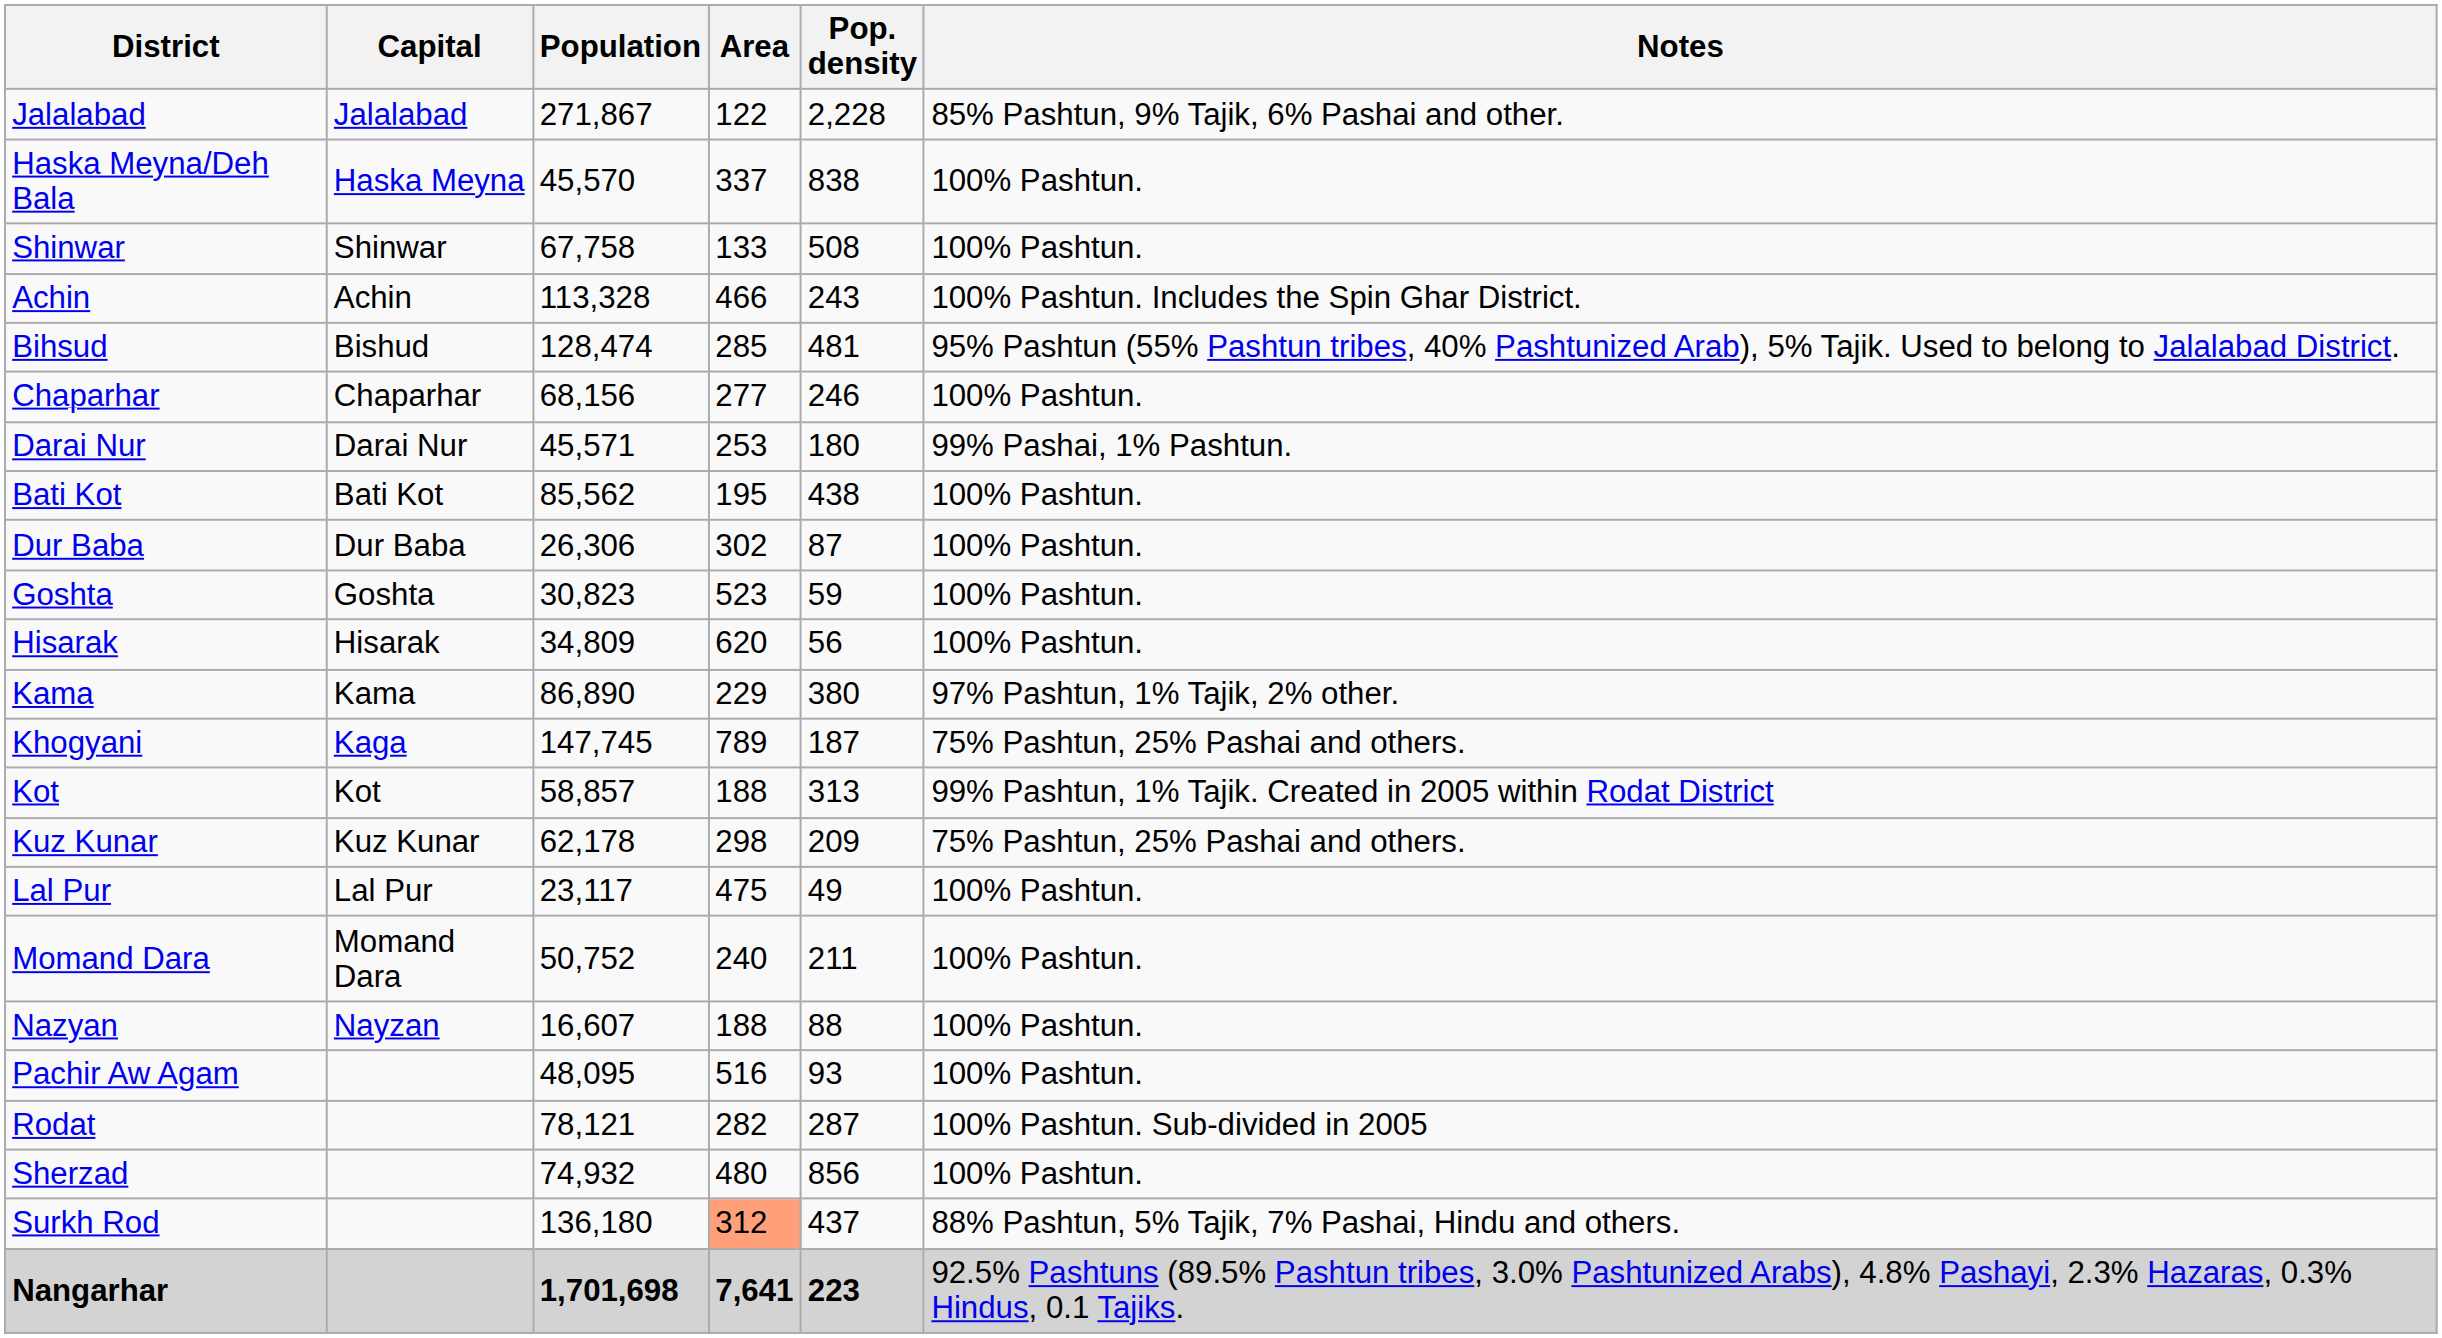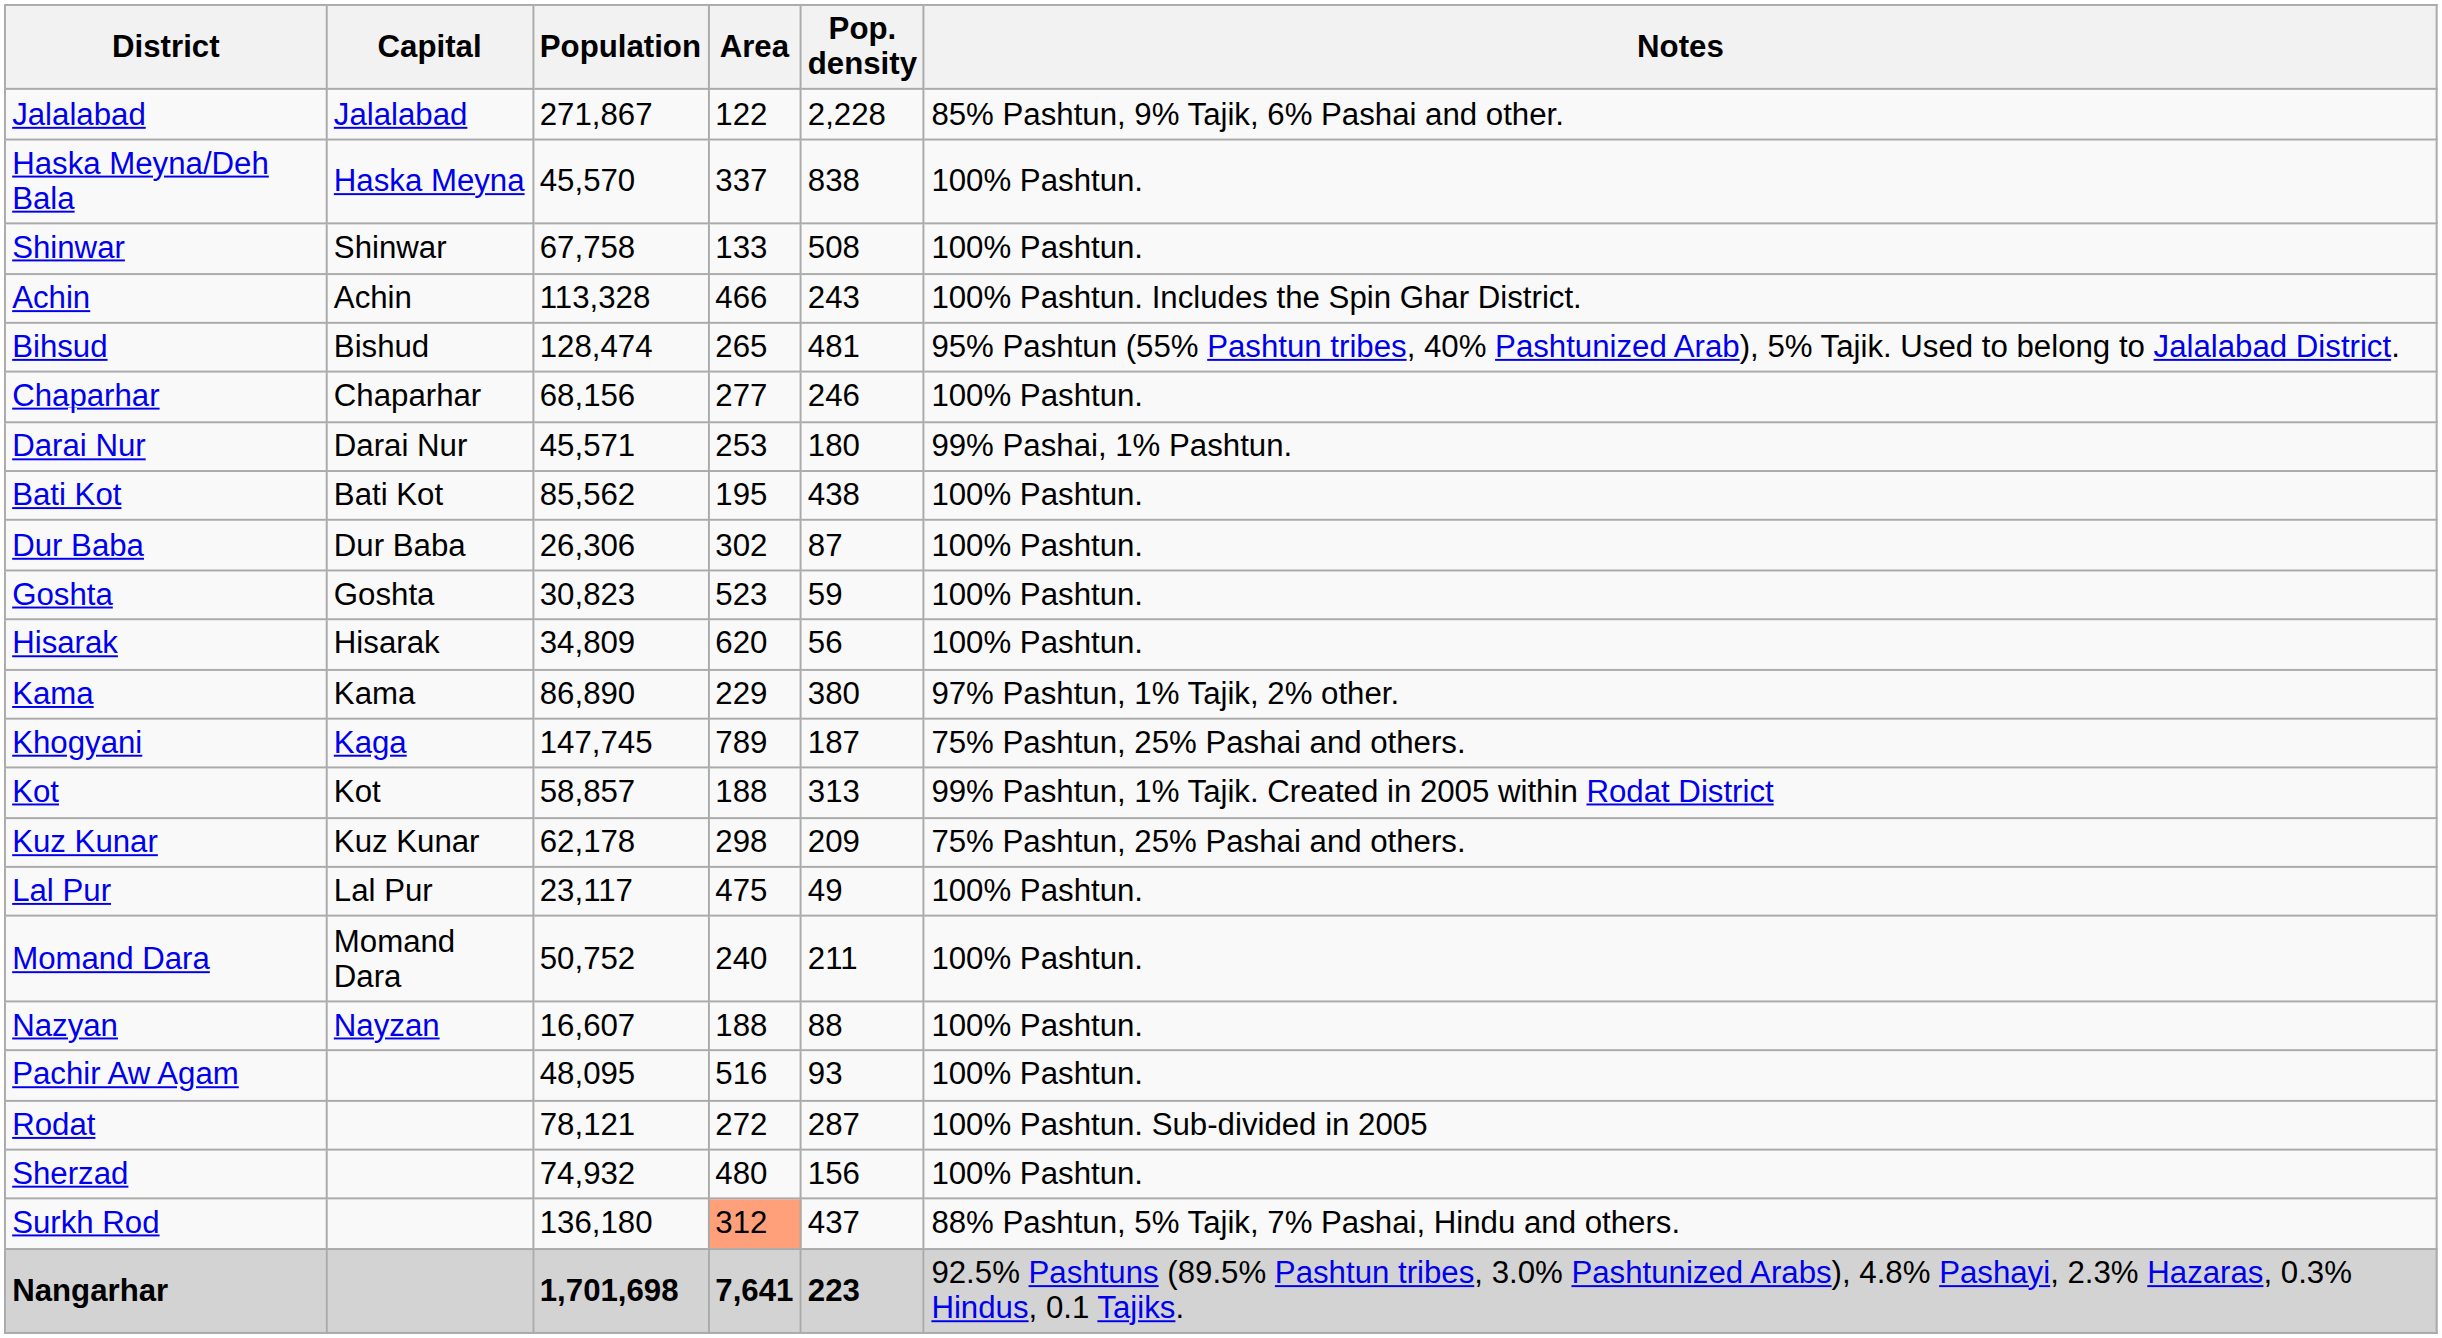Bihsud | Area: 285 -> 265
Rodat | Area: 282 -> 272
Sherzad | Pop. density: 856 -> 156
